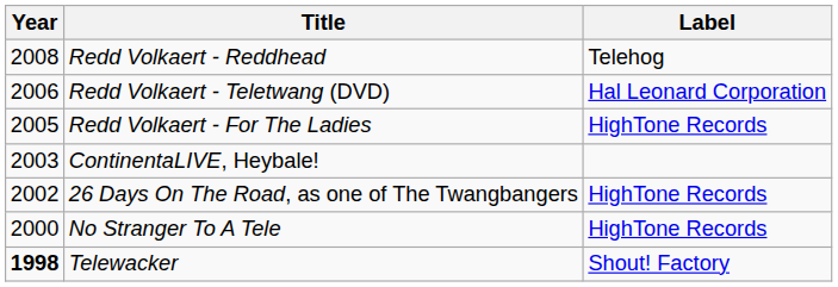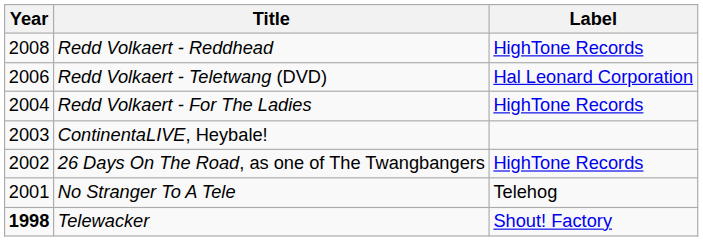Redd Volkaert - Reddhead | Label: Telehog -> HighTone Records
Redd Volkaert - For The Ladies | Year: 2005 -> 2004
No Stranger To A Tele | Year: 2000 -> 2001
No Stranger To A Tele | Label: HighTone Records -> Telehog
